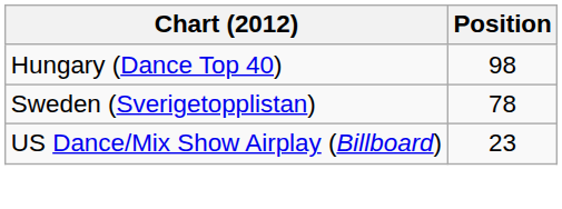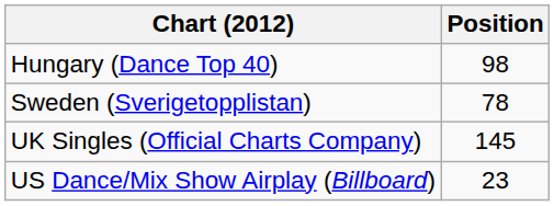+ row: UK Singles (Official Charts Company) | 145
